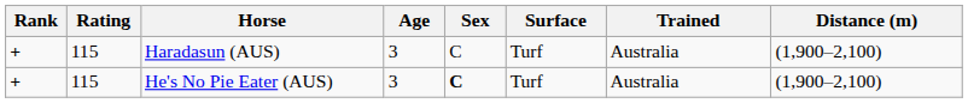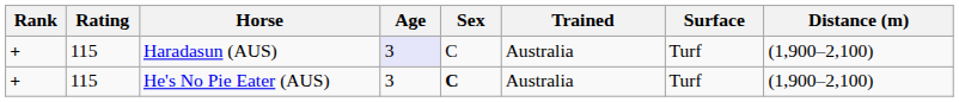columns swapped: Trained <-> Surface
Haradasun (AUS) | Age: no background -> lavender background
